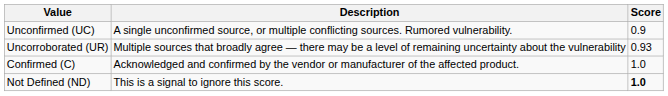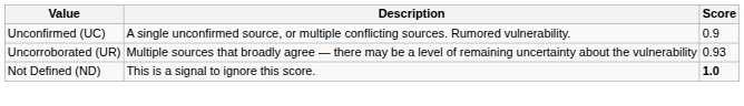- row: Confirmed (C) | Acknowledged and confirmed by the vendor or manufacturer of the affected product. | 1.0
